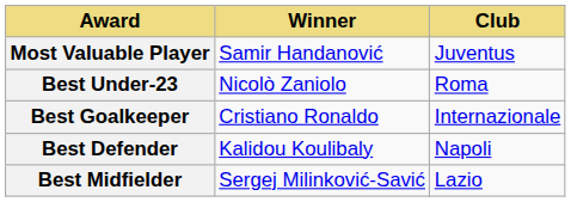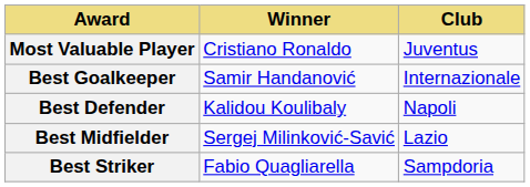Most Valuable Player | Winner: Samir Handanović -> Cristiano Ronaldo
- row: Best Under-23 | Nicolò Zaniolo | Roma
Best Goalkeeper | Winner: Cristiano Ronaldo -> Samir Handanović
+ row: Best Striker | Fabio Quagliarella | Sampdoria
